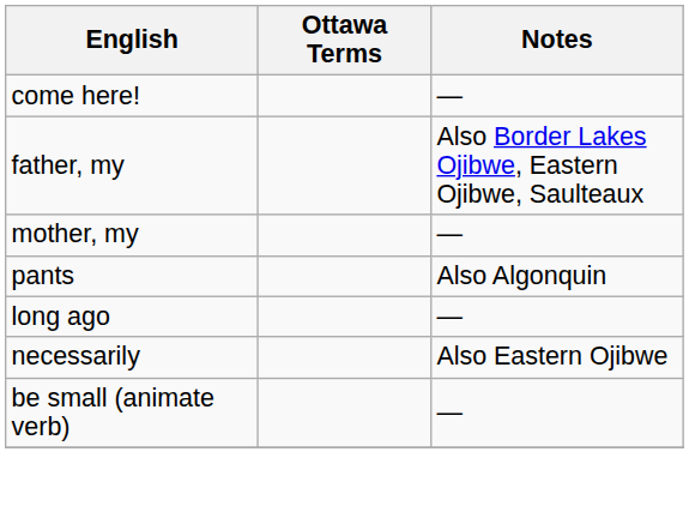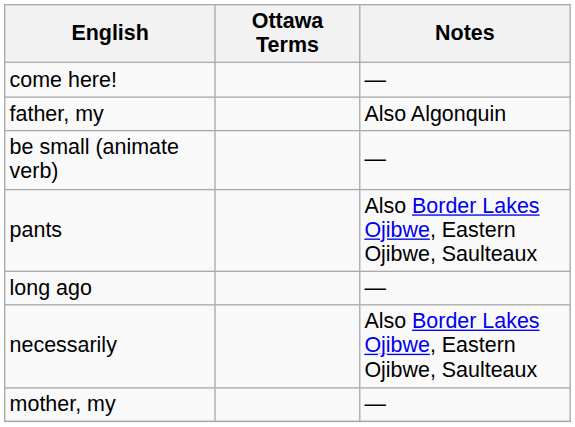father, my | Notes: Also Border Lakes Ojibwe, Eastern Ojibwe, Saulteaux -> Also Algonquin
rows swapped: mother, my <-> be small (animate verb)
pants | Notes: Also Algonquin -> Also Border Lakes Ojibwe, Eastern Ojibwe, Saulteaux
necessarily | Notes: Also Eastern Ojibwe -> Also Border Lakes Ojibwe, Eastern Ojibwe, Saulteaux
